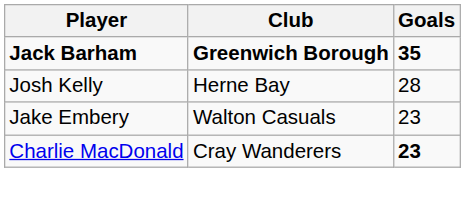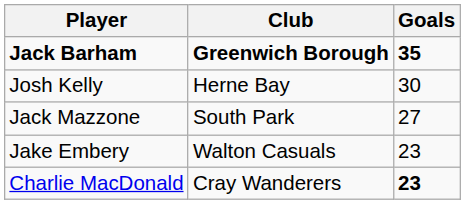Josh Kelly | Goals: 28 -> 30
+ row: Jack Mazzone | South Park | 27
